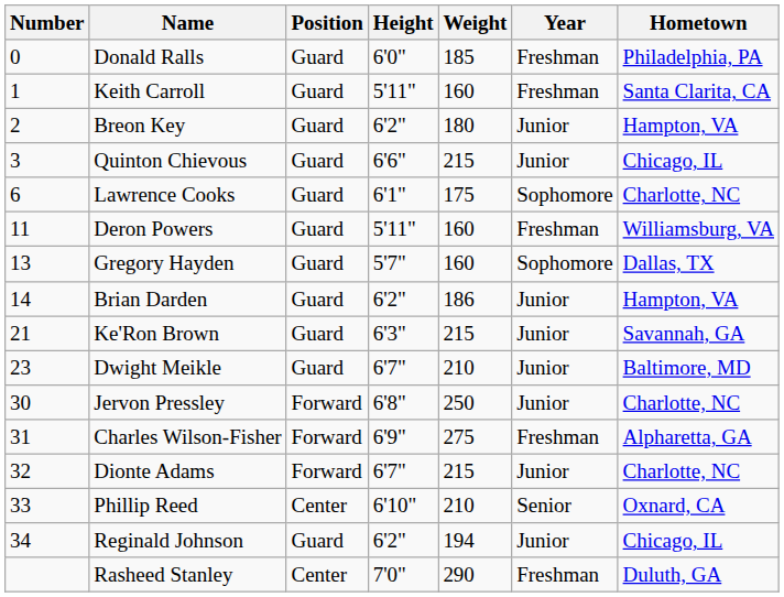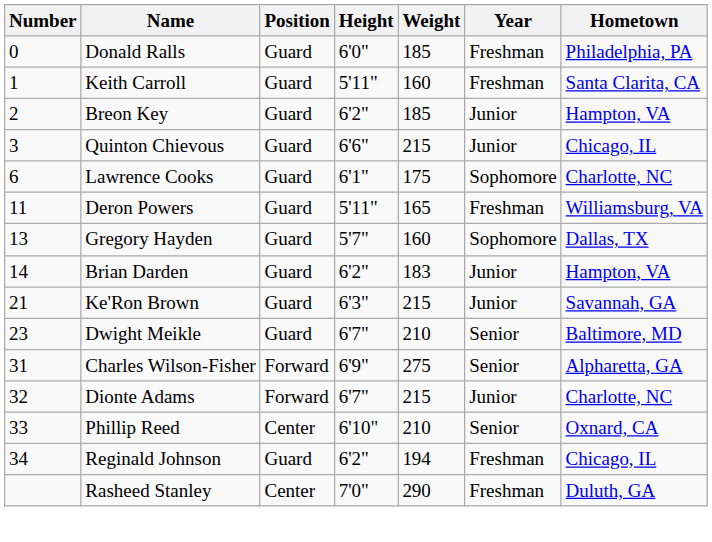Breon Key | Weight: 180 -> 185
Deron Powers | Weight: 160 -> 165
Brian Darden | Weight: 186 -> 183
Dwight Meikle | Year: Junior -> Senior
- row: 30 | Jervon Pressley | Forward | 6'8" | 250 | Junior | Charlotte, NC
Charles Wilson-Fisher | Year: Freshman -> Senior
Reginald Johnson | Year: Junior -> Freshman
